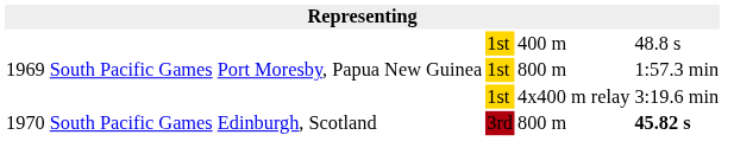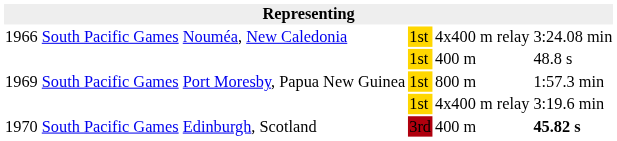+ row: 1966 | South Pacific Games | Nouméa, New Caledonia | 1st | 4x400 m relay | 3:24.08 min
1970 | column 5: 800 m -> 400 m
